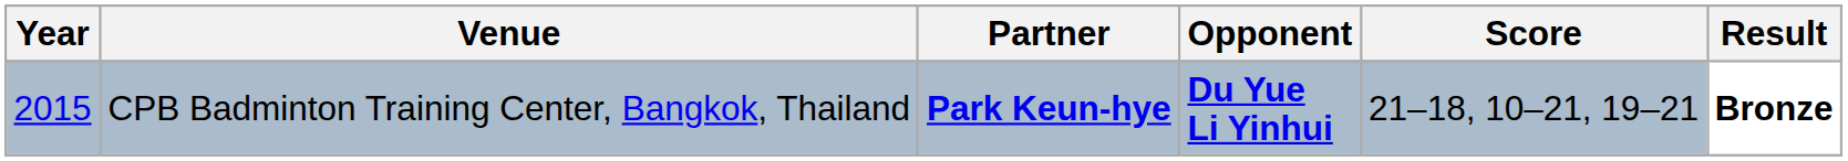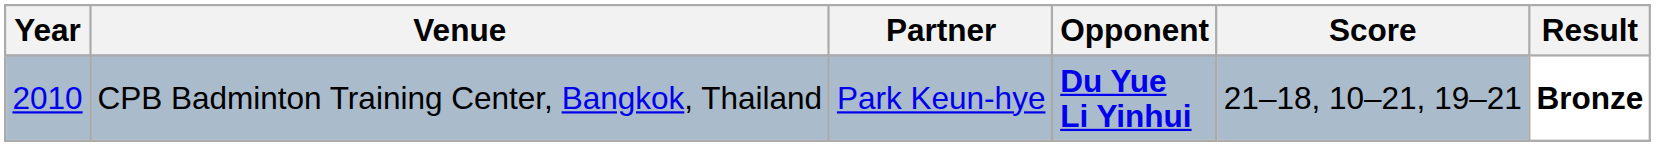CPB Badminton Training Center, Bangkok, Thailand | Year: 2015 -> 2010
CPB Badminton Training Center, Bangkok, Thailand | Partner: bold -> normal
